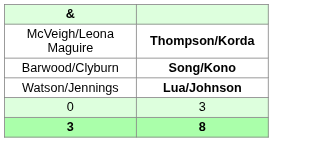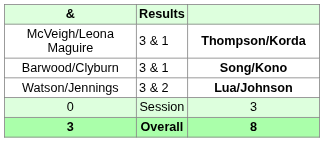+ column: Results | 3 & 1 | 3 & 1 | 3 & 2 | Session | Overall
